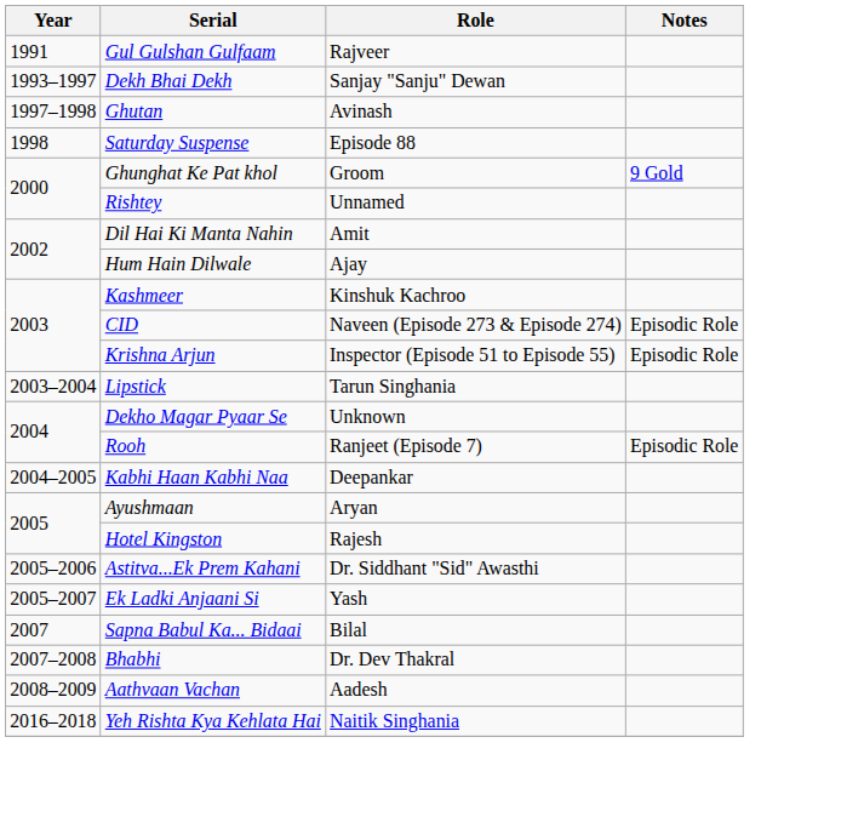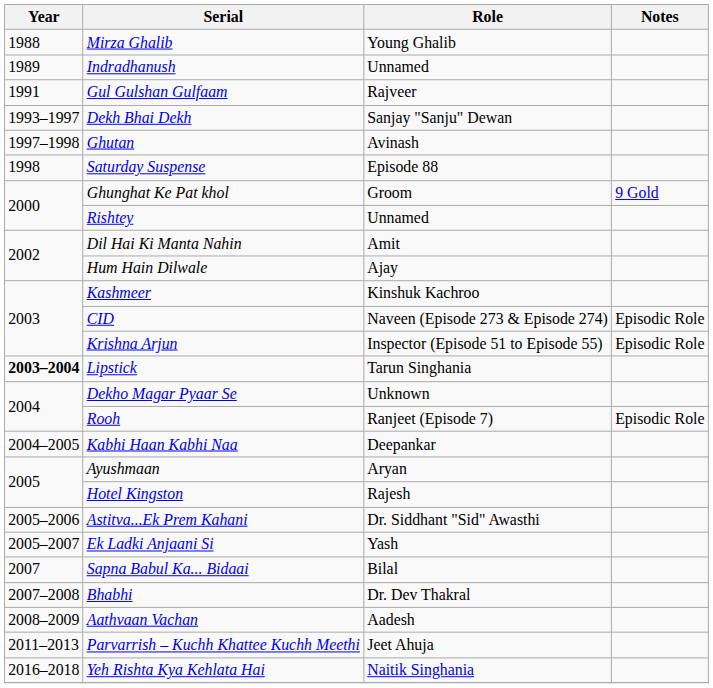+ row: 1988 | Mirza Ghalib | Young Ghalib
+ row: 1989 | Indradhanush | Unnamed
Lipstick | Year: normal -> bold
+ row: 2011–2013 | Parvarrish – Kuchh Khattee Kuchh Meethi | Jeet Ahuja
